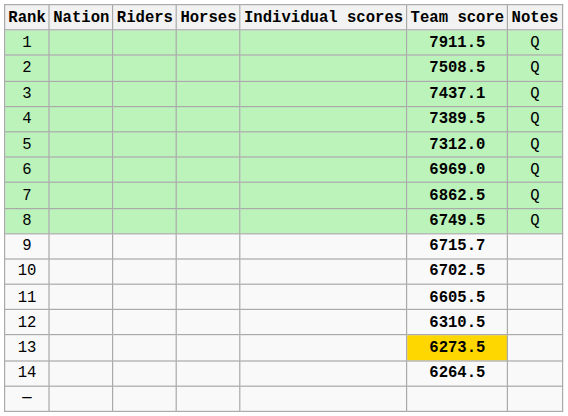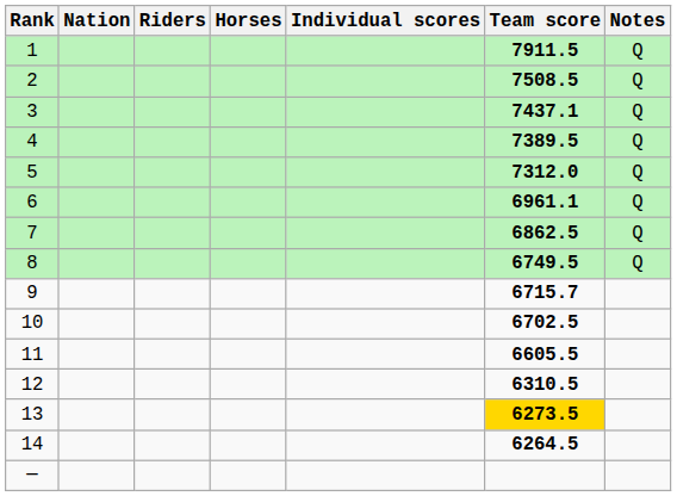6 | Team score: 6969.0 -> 6961.1
